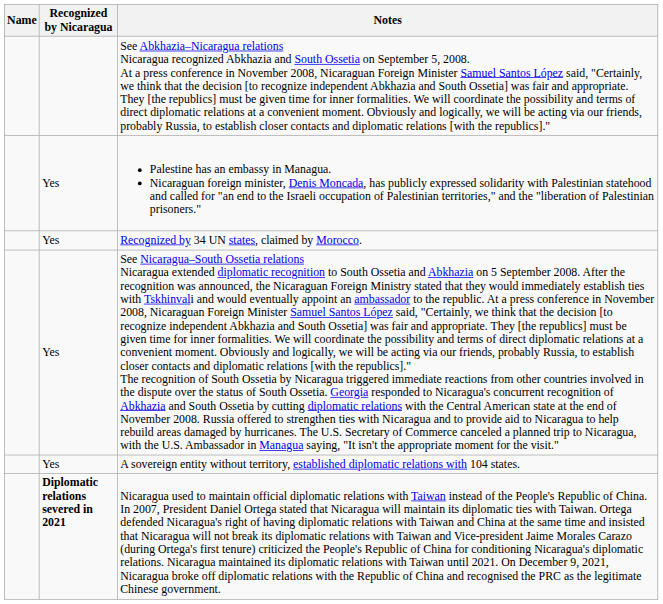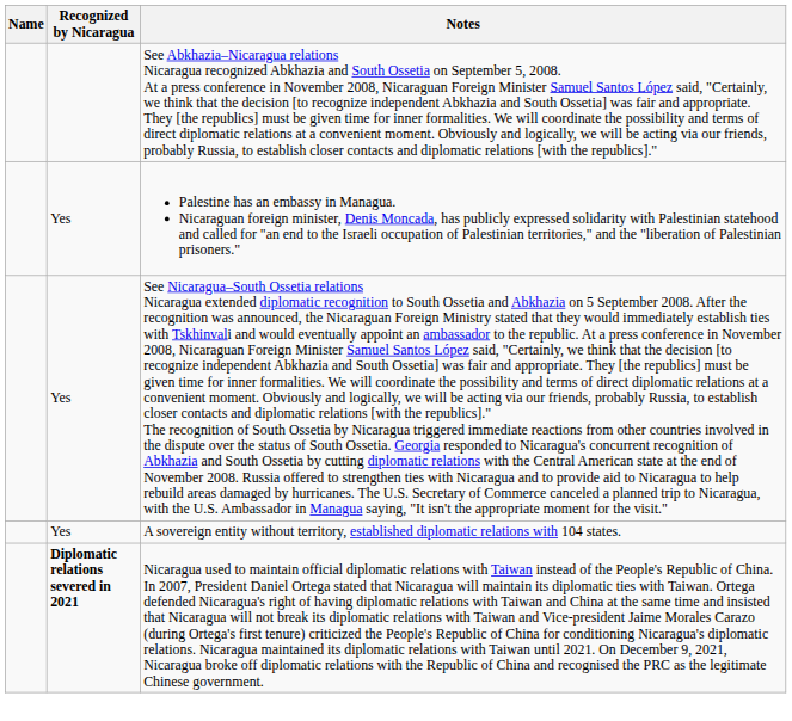- row: Yes | Recognized by 34 UN states, claimed by Morocco.
